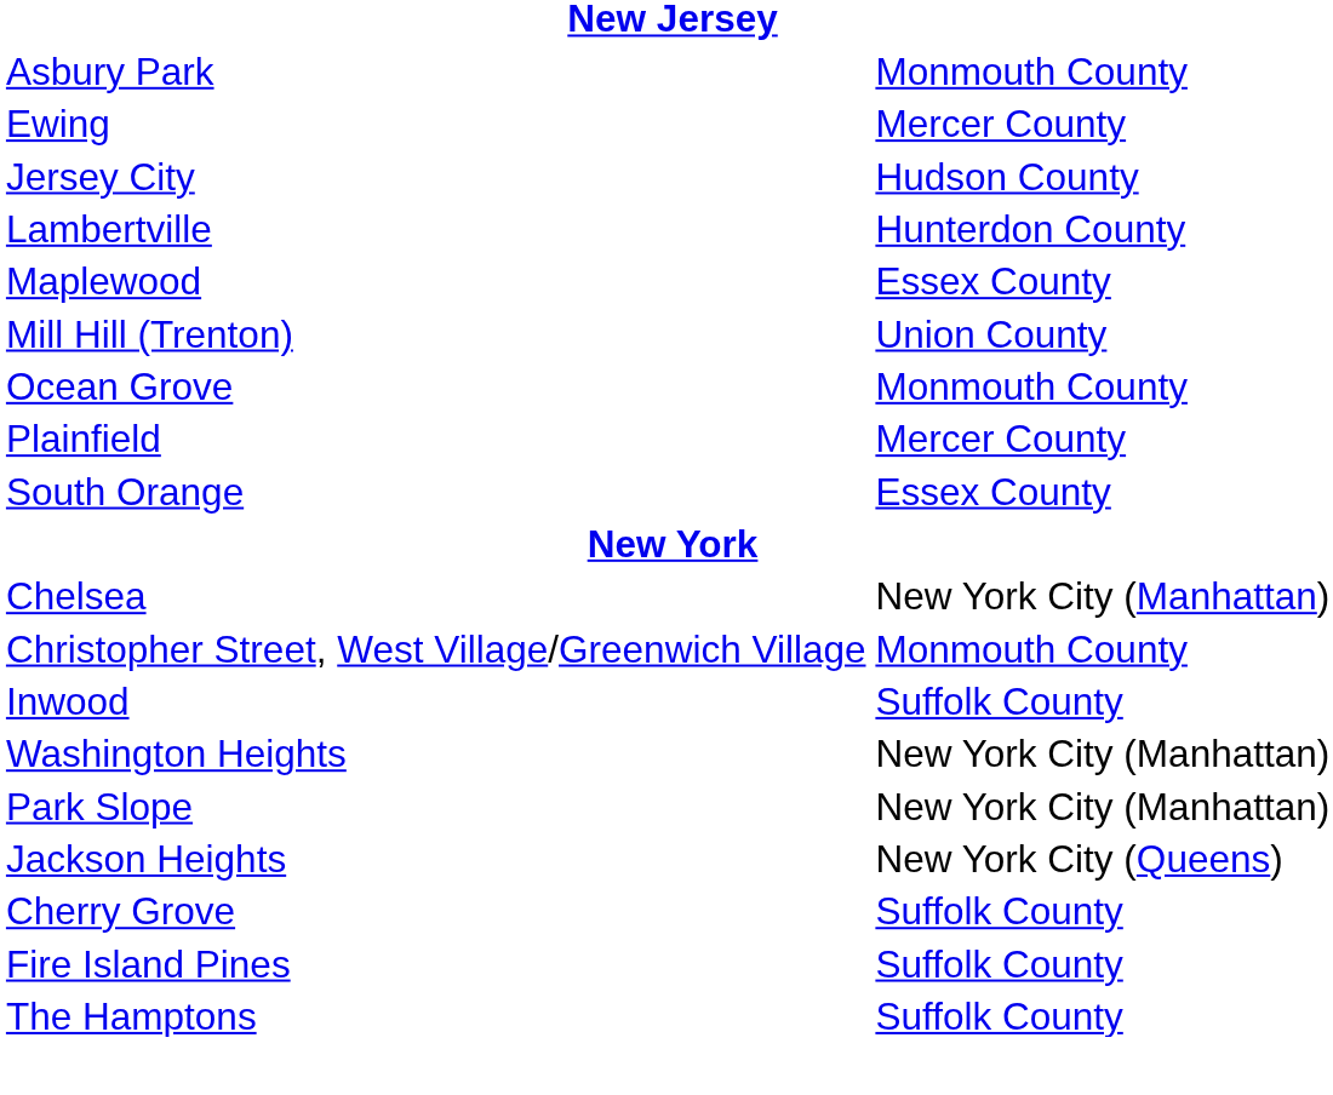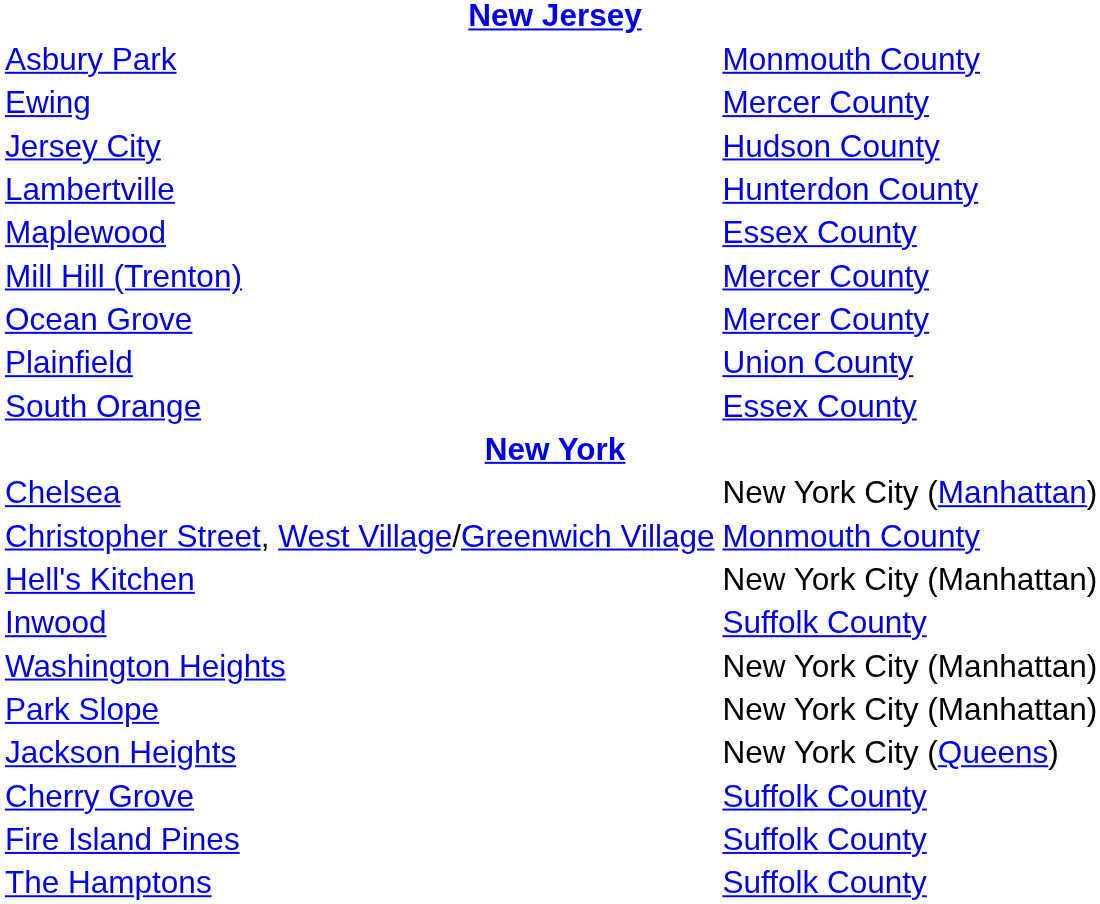Mill Hill (Trenton) | column 2: Union County -> Mercer County
Ocean Grove | column 2: Monmouth County -> Mercer County
Plainfield | column 2: Mercer County -> Union County
+ row: Hell's Kitchen | New York City (Manhattan)
